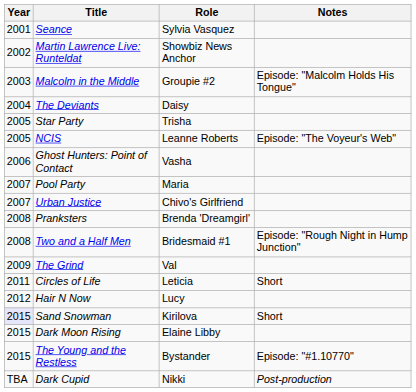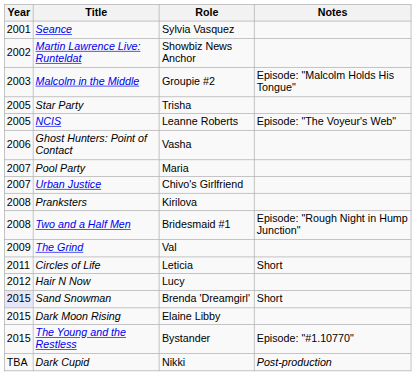- row: 2004 | The Deviants | Daisy
Pranksters | Role: Brenda 'Dreamgirl' -> Kirilova
Sand Snowman | Role: Kirilova -> Brenda 'Dreamgirl'
